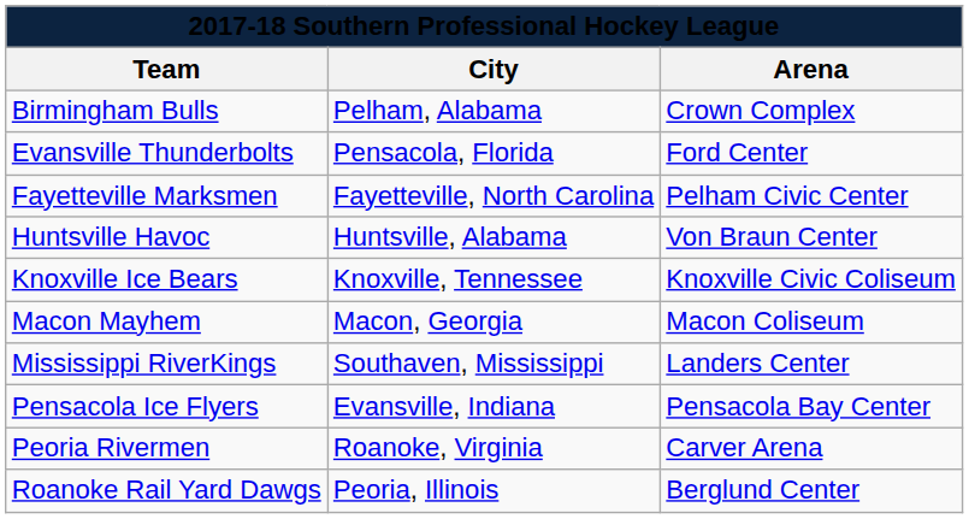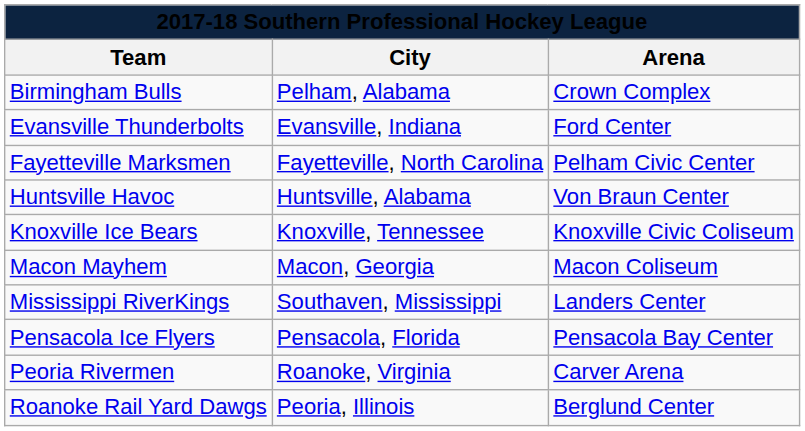Evansville Thunderbolts | City: Pensacola, Florida -> Evansville, Indiana
Pensacola Ice Flyers | City: Evansville, Indiana -> Pensacola, Florida
